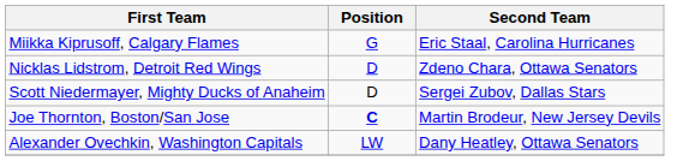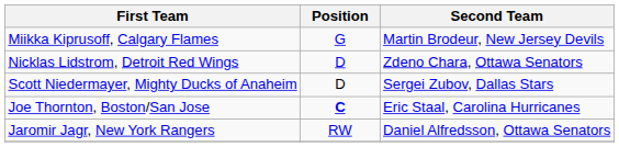Miikka Kiprusoff, Calgary Flames | Second Team: Eric Staal, Carolina Hurricanes -> Martin Brodeur, New Jersey Devils
Joe Thornton, Boston/San Jose | Second Team: Martin Brodeur, New Jersey Devils -> Eric Staal, Carolina Hurricanes
+ row: Jaromir Jagr, New York Rangers | RW | Daniel Alfredsson, Ottawa Senators
- row: Alexander Ovechkin, Washington Capitals | LW | Dany Heatley, Ottawa Senators
